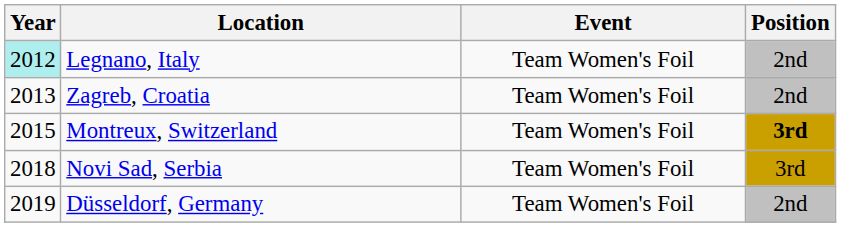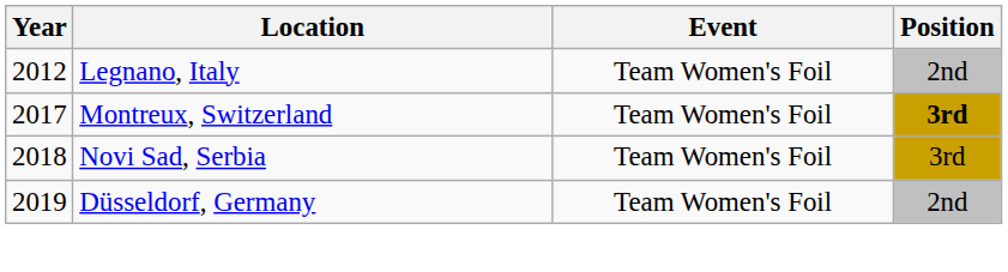Legnano, Italy | Year: paleturquoise background -> no background
- row: 2013 | Zagreb, Croatia | Team Women's Foil | 2nd
Montreux, Switzerland | Year: 2015 -> 2017
